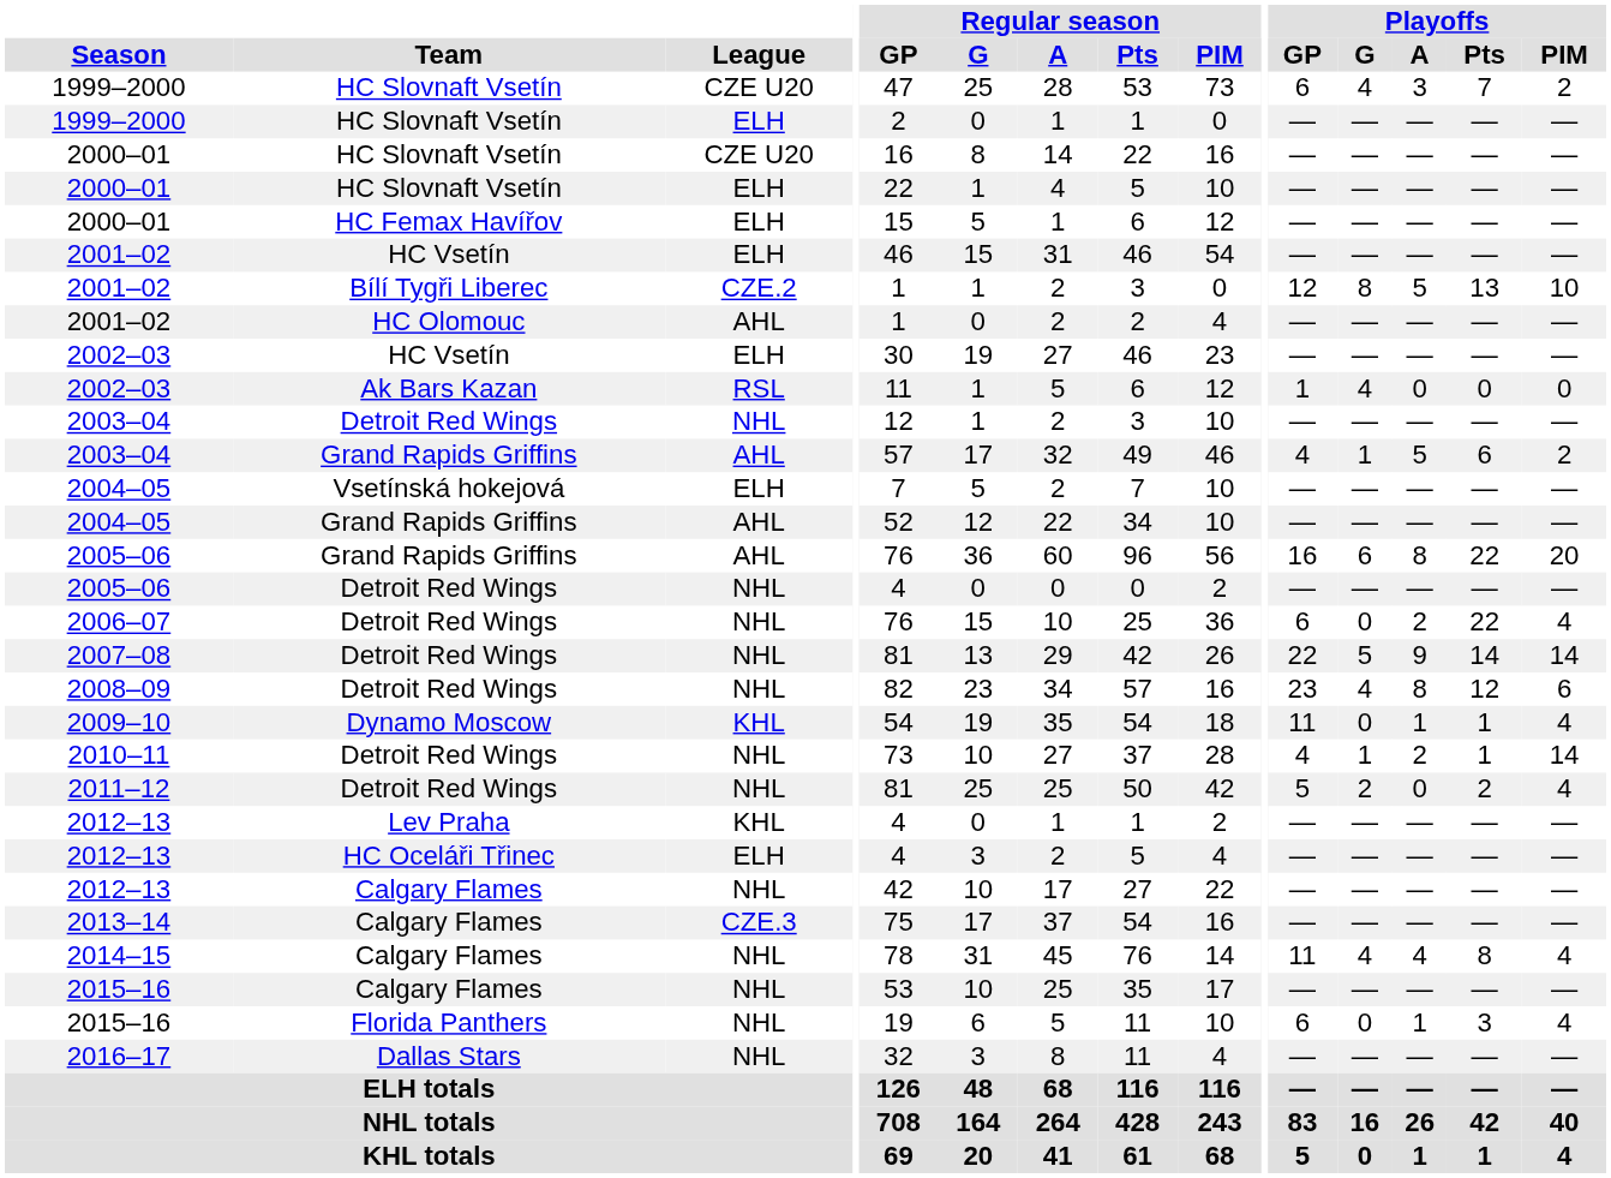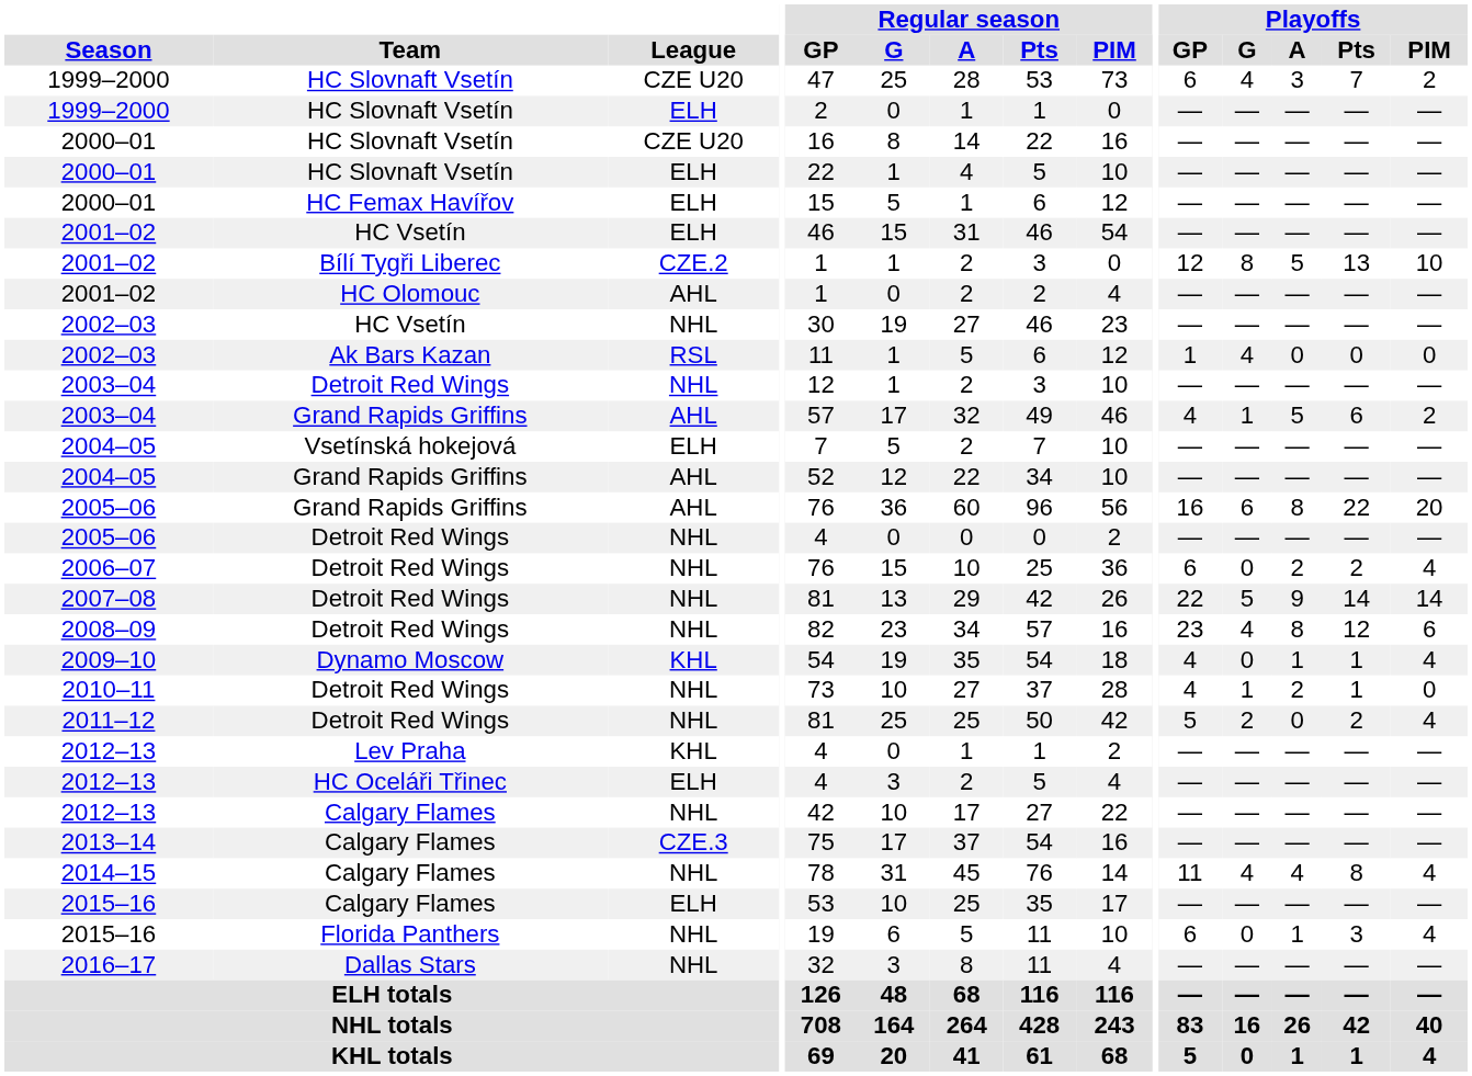2002–03 / HC Vsetín | League: ELH -> NHL
2006–07 | Playoffs / Pts: 22 -> 2
2009–10 | Playoffs / GP: 11 -> 4
2010–11 | Playoffs / PIM: 14 -> 0
2015–16 / Calgary Flames | League: NHL -> ELH
